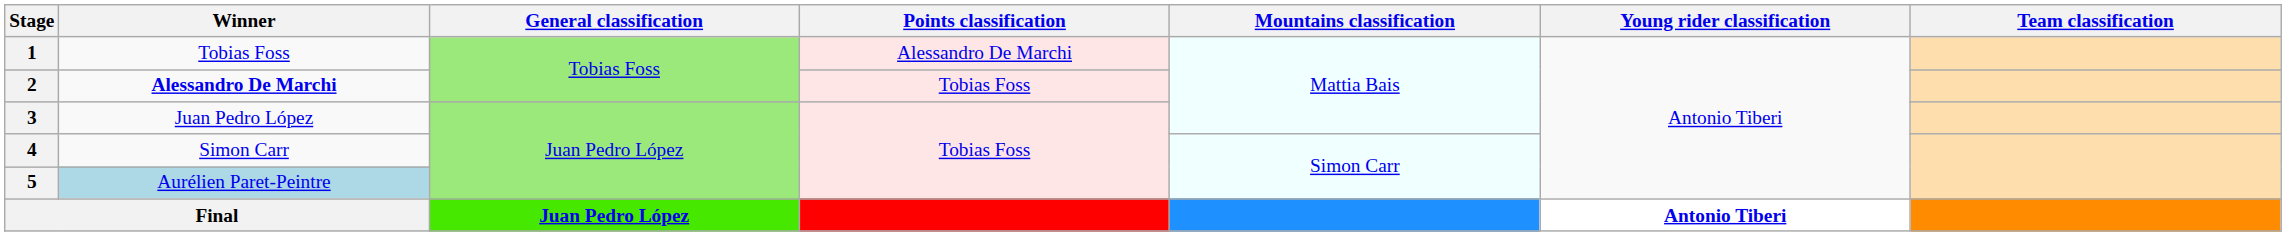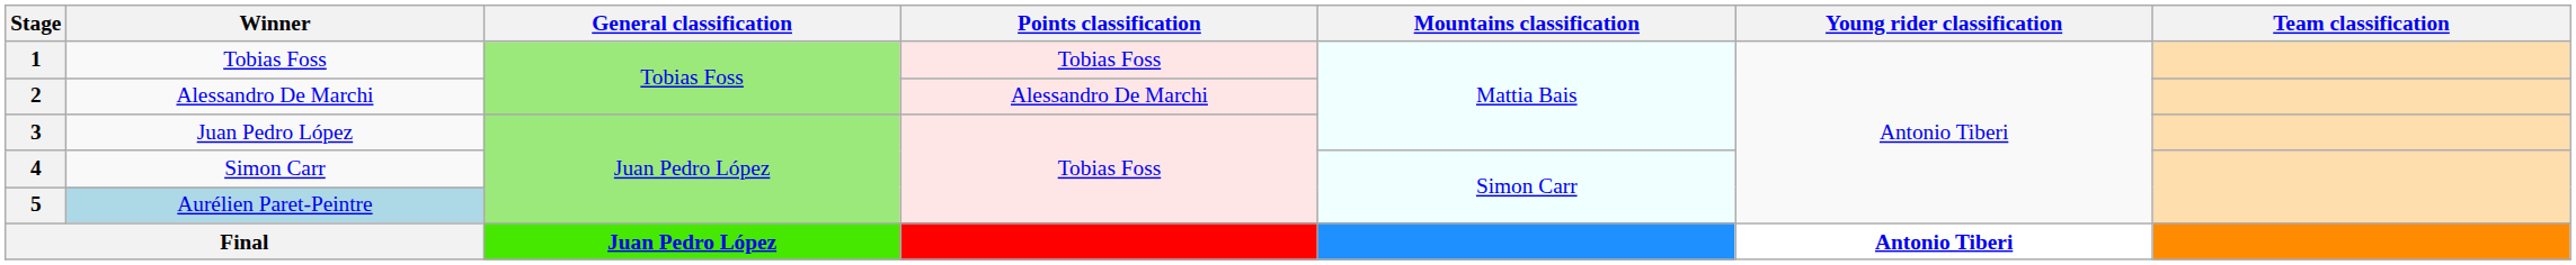1 | Points classification: Alessandro De Marchi -> Tobias Foss
2 | Winner: bold -> normal
2 | Points classification: Tobias Foss -> Alessandro De Marchi
